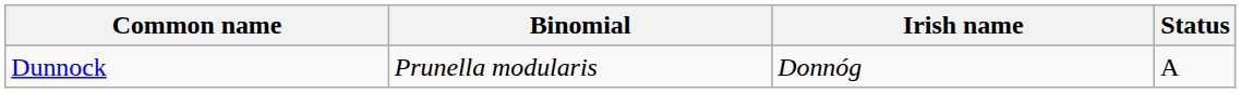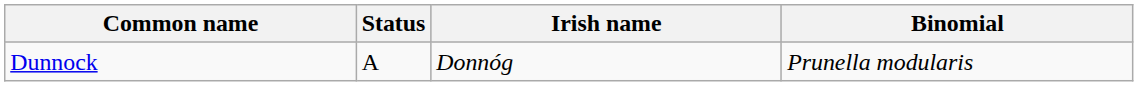columns swapped: Binomial <-> Status
